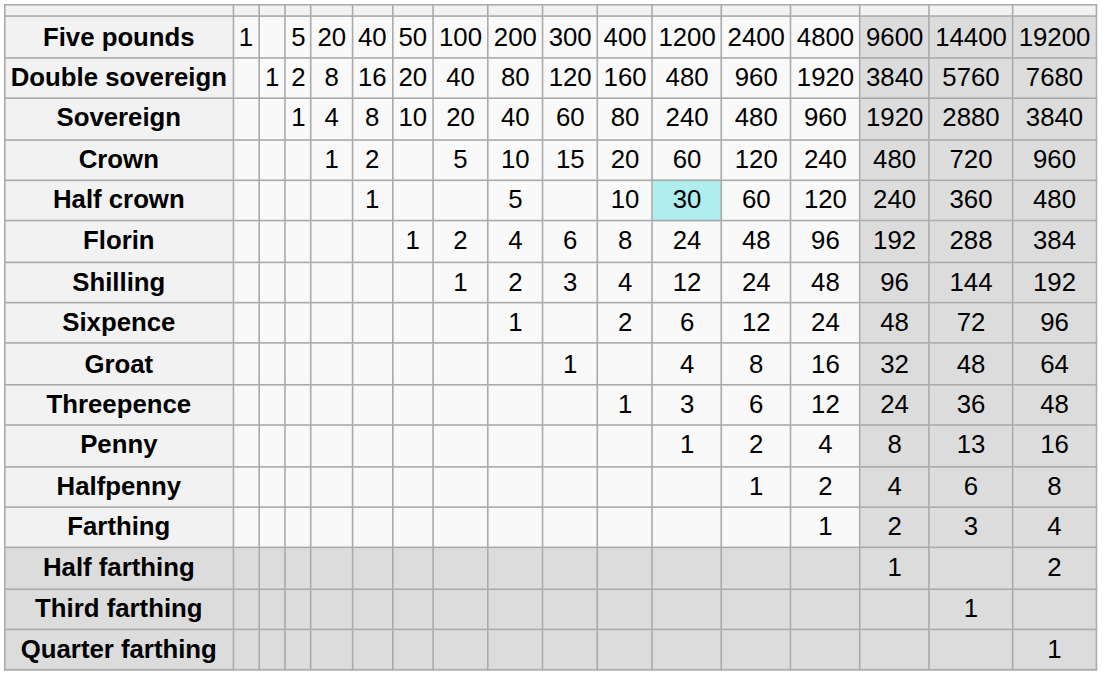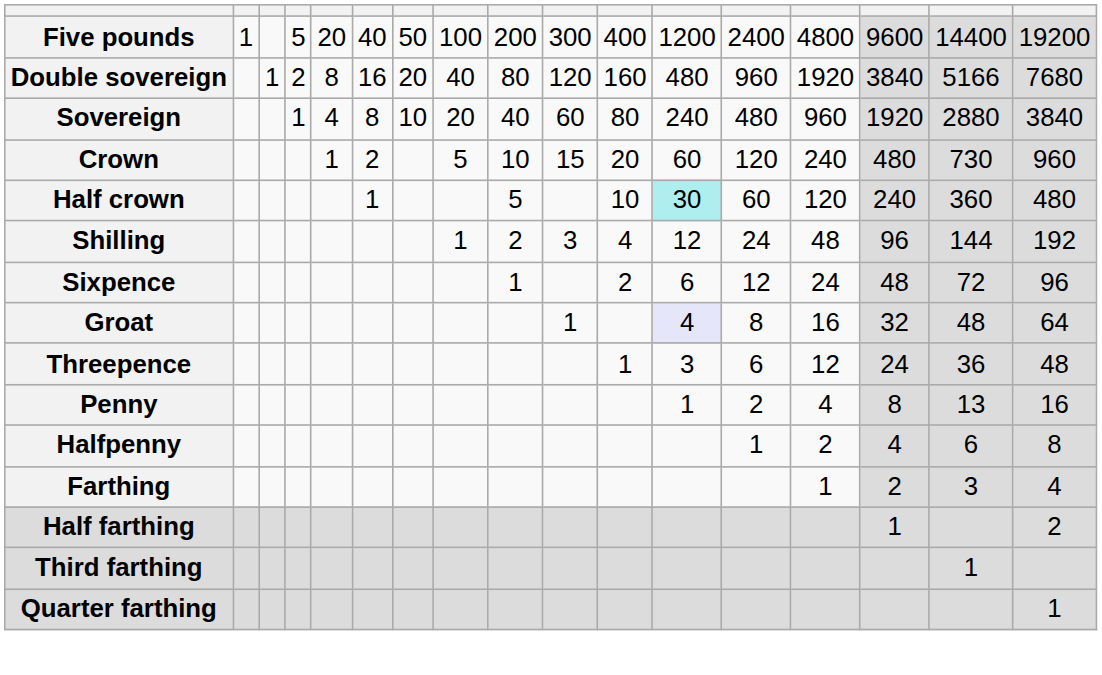Double sovereign | column 16: 5760 -> 5166
Crown | column 16: 720 -> 730
- row: Florin | 1 | 2 | 4 | 6 | 8 | 24 | 48 | 96 | 192 | 288 | 384
Groat | column 12: no background -> lavender background
